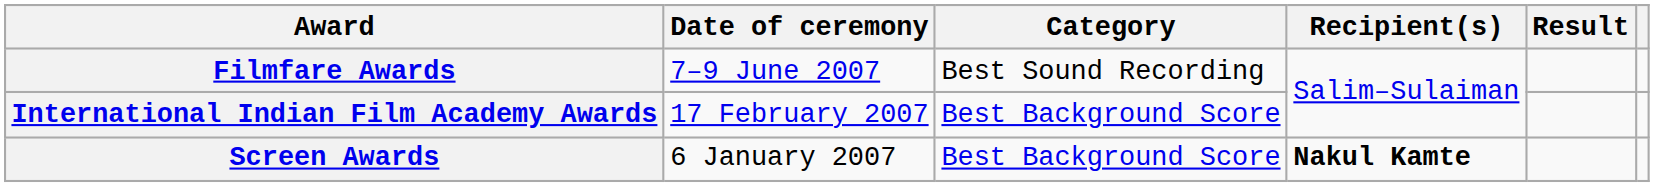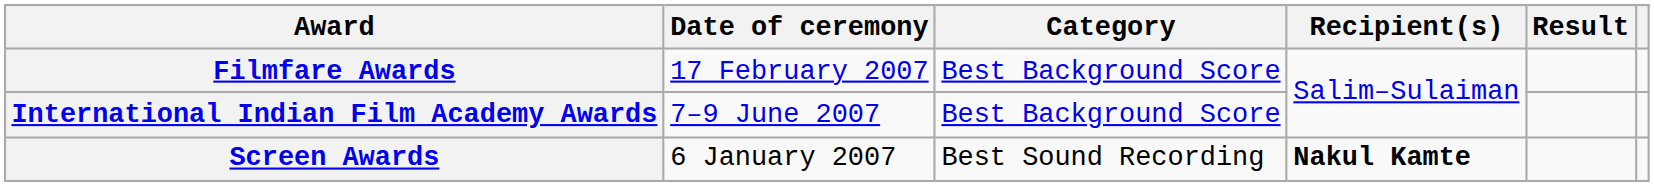Filmfare Awards | Date of ceremony: 7–9 June 2007 -> 17 February 2007
Filmfare Awards | Category: Best Sound Recording -> Best Background Score
International Indian Film Academy Awards | Date of ceremony: 17 February 2007 -> 7–9 June 2007
Screen Awards | Category: Best Background Score -> Best Sound Recording
